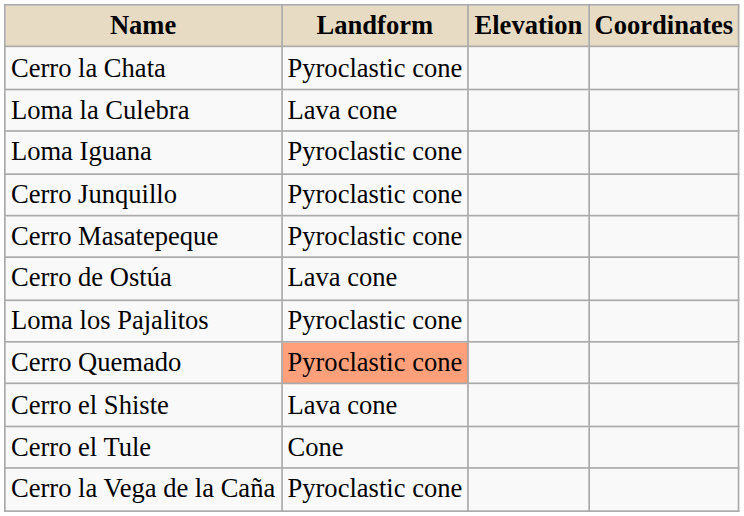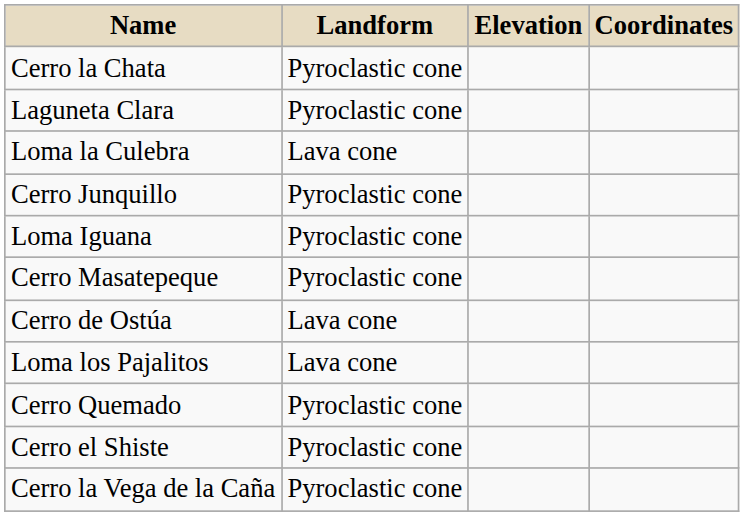+ row: Laguneta Clara | Pyroclastic cone
rows swapped: Loma Iguana <-> Cerro Junquillo
Loma los Pajalitos | Landform: Pyroclastic cone -> Lava cone
Cerro Quemado | Landform: lightsalmon background -> no background
Cerro el Shiste | Landform: Lava cone -> Pyroclastic cone
- row: Cerro el Tule | Cone
